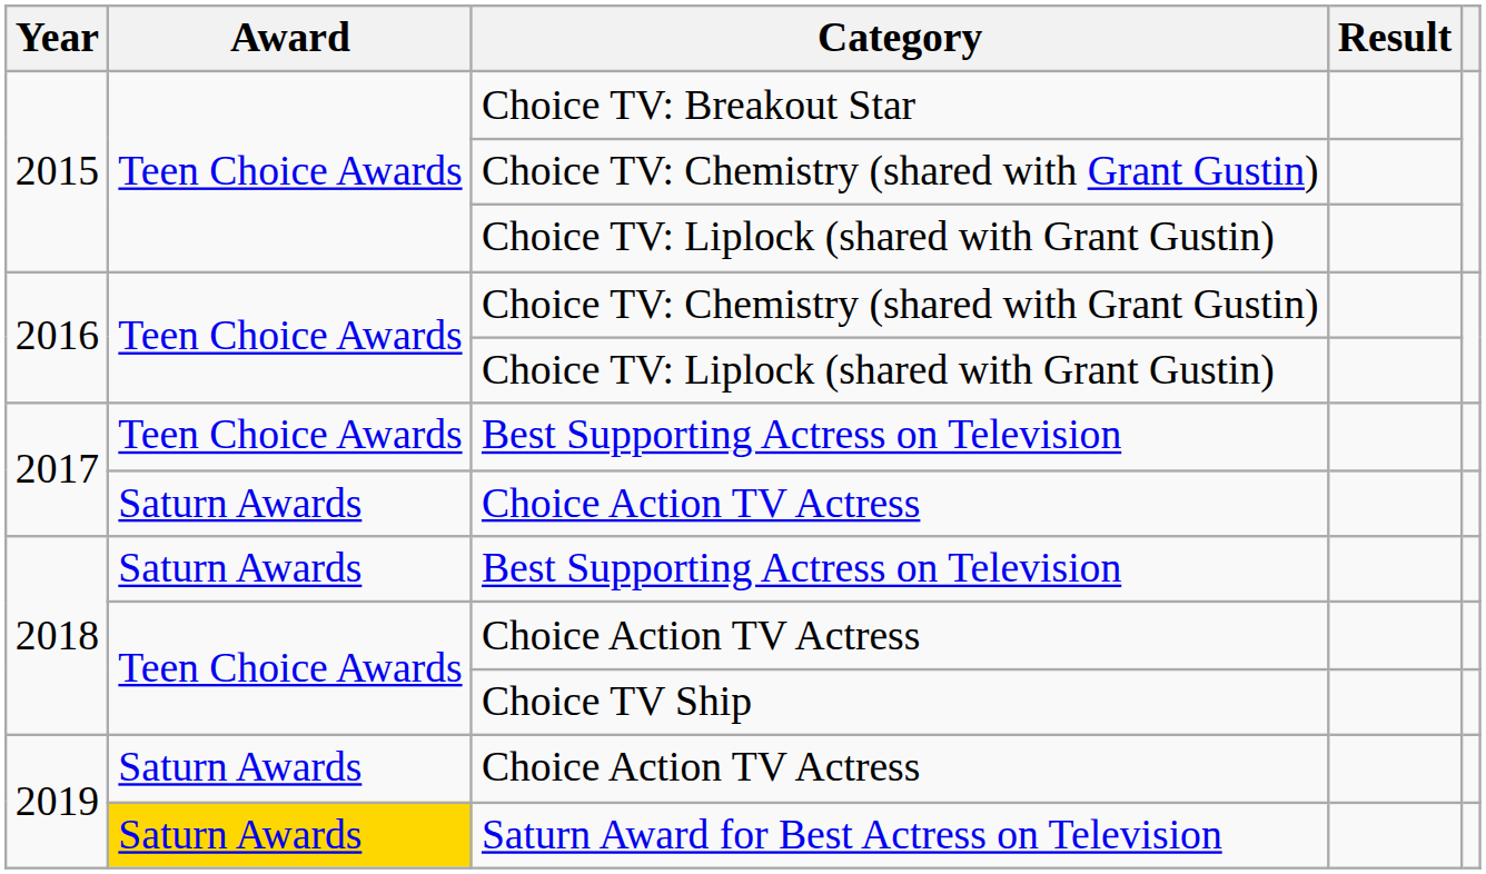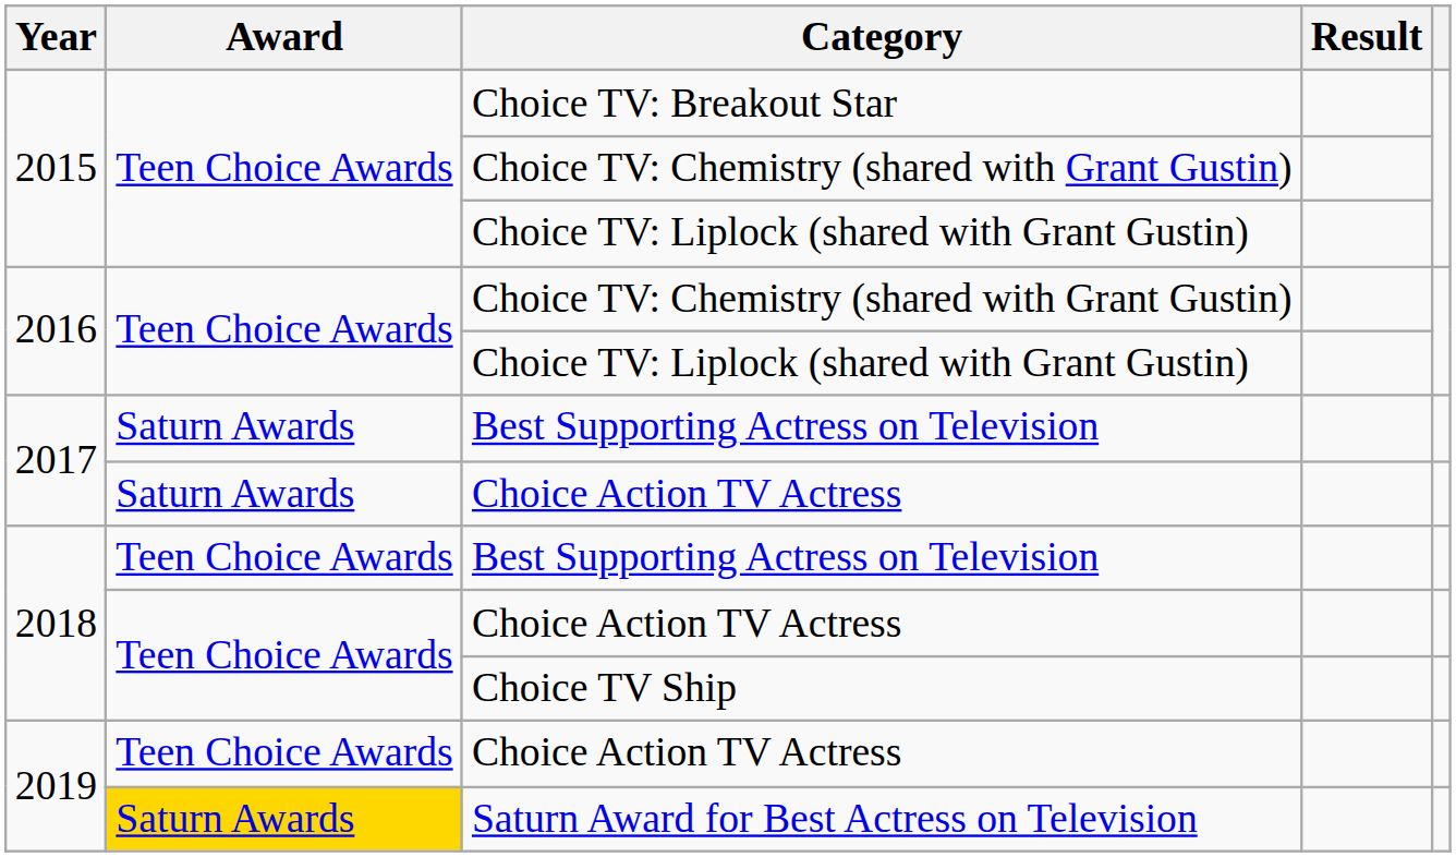2017 / Best Supporting Actress on Television | Award: Teen Choice Awards -> Saturn Awards
2018 / Best Supporting Actress on Television | Award: Saturn Awards -> Teen Choice Awards
2019 / Choice Action TV Actress | Award: Saturn Awards -> Teen Choice Awards
